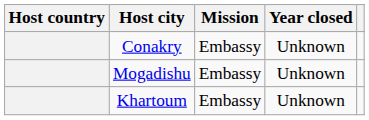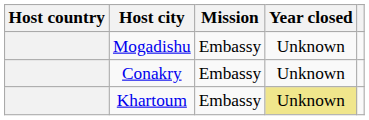rows swapped: Conakry <-> Mogadishu
Khartoum | Year closed: no background -> khaki background
